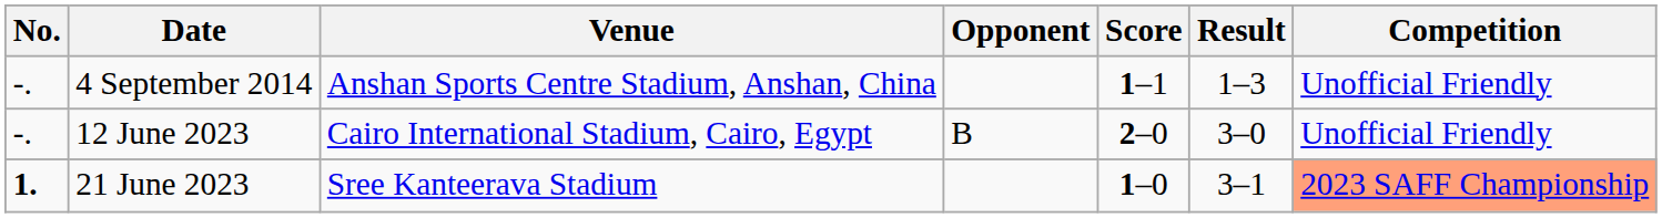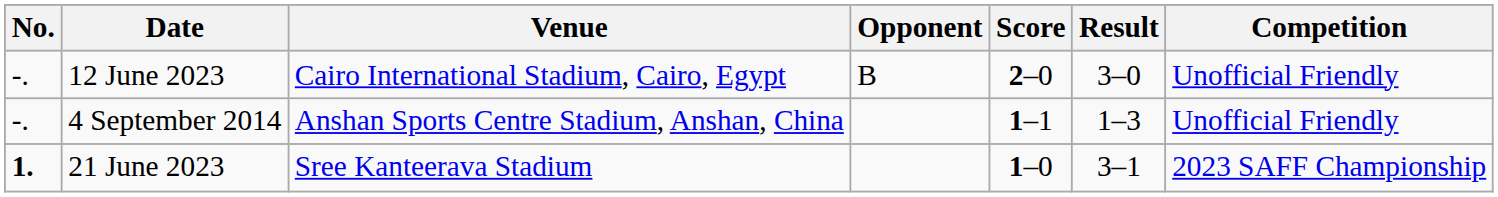rows swapped: 4 September 2014 <-> 12 June 2023
21 June 2023 | Competition: lightsalmon background -> no background
